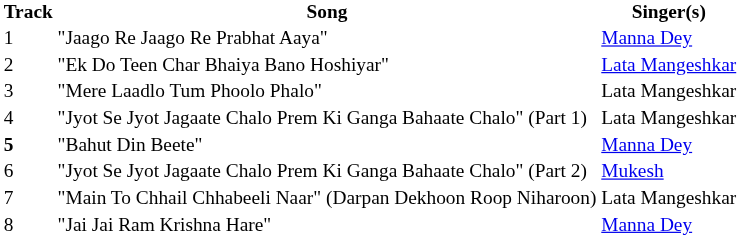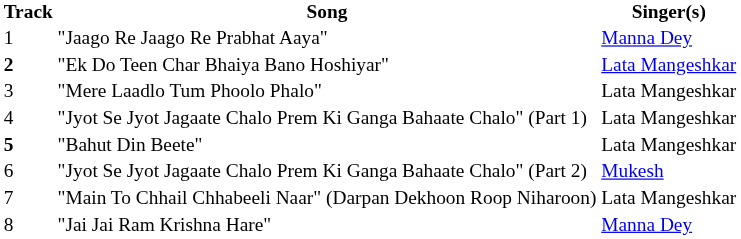"Ek Do Teen Char Bhaiya Bano Hoshiyar" | Track: normal -> bold
"Bahut Din Beete" | Singer(s): Manna Dey -> Lata Mangeshkar
